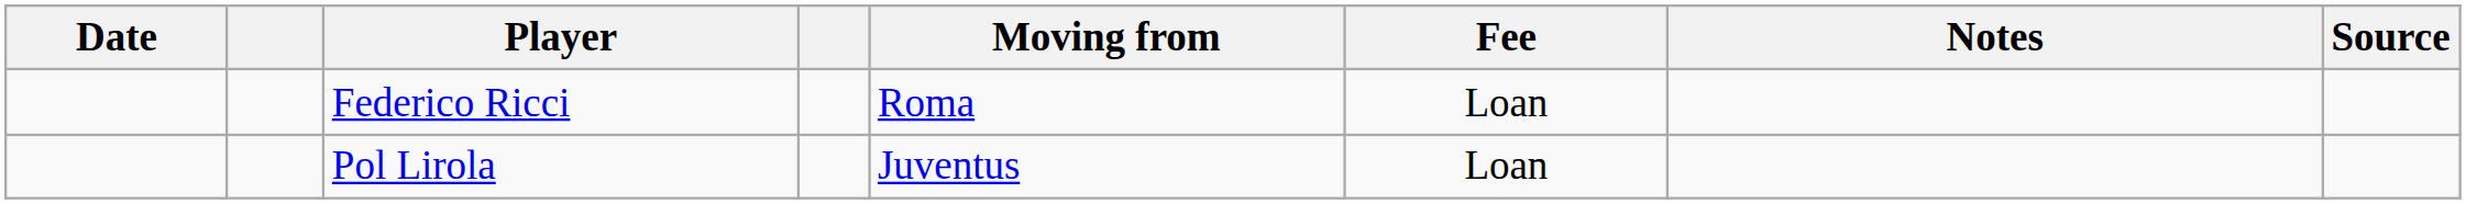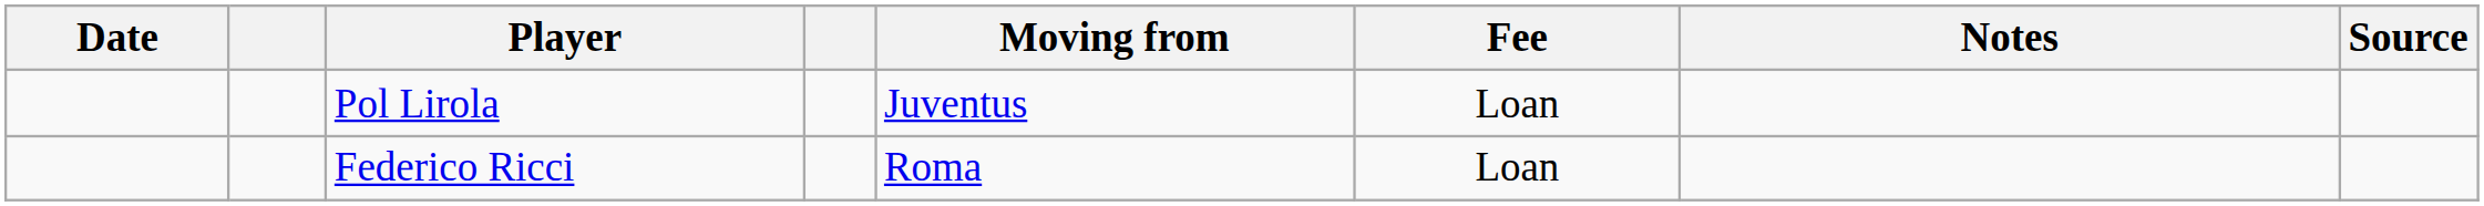rows swapped: Pol Lirola <-> Federico Ricci
